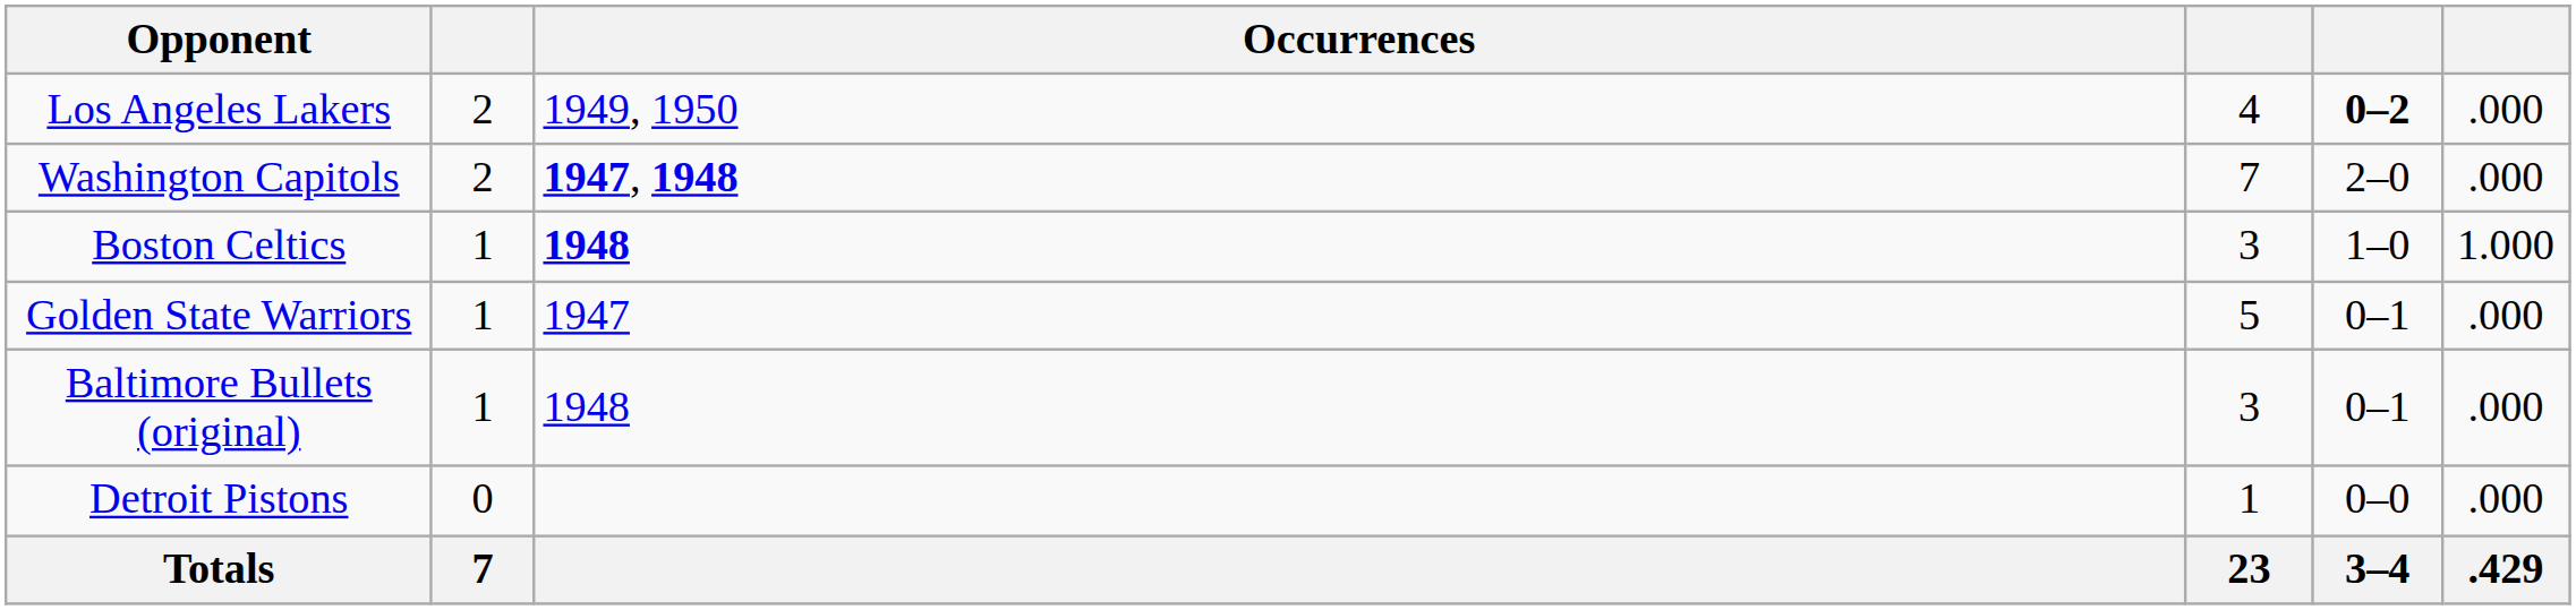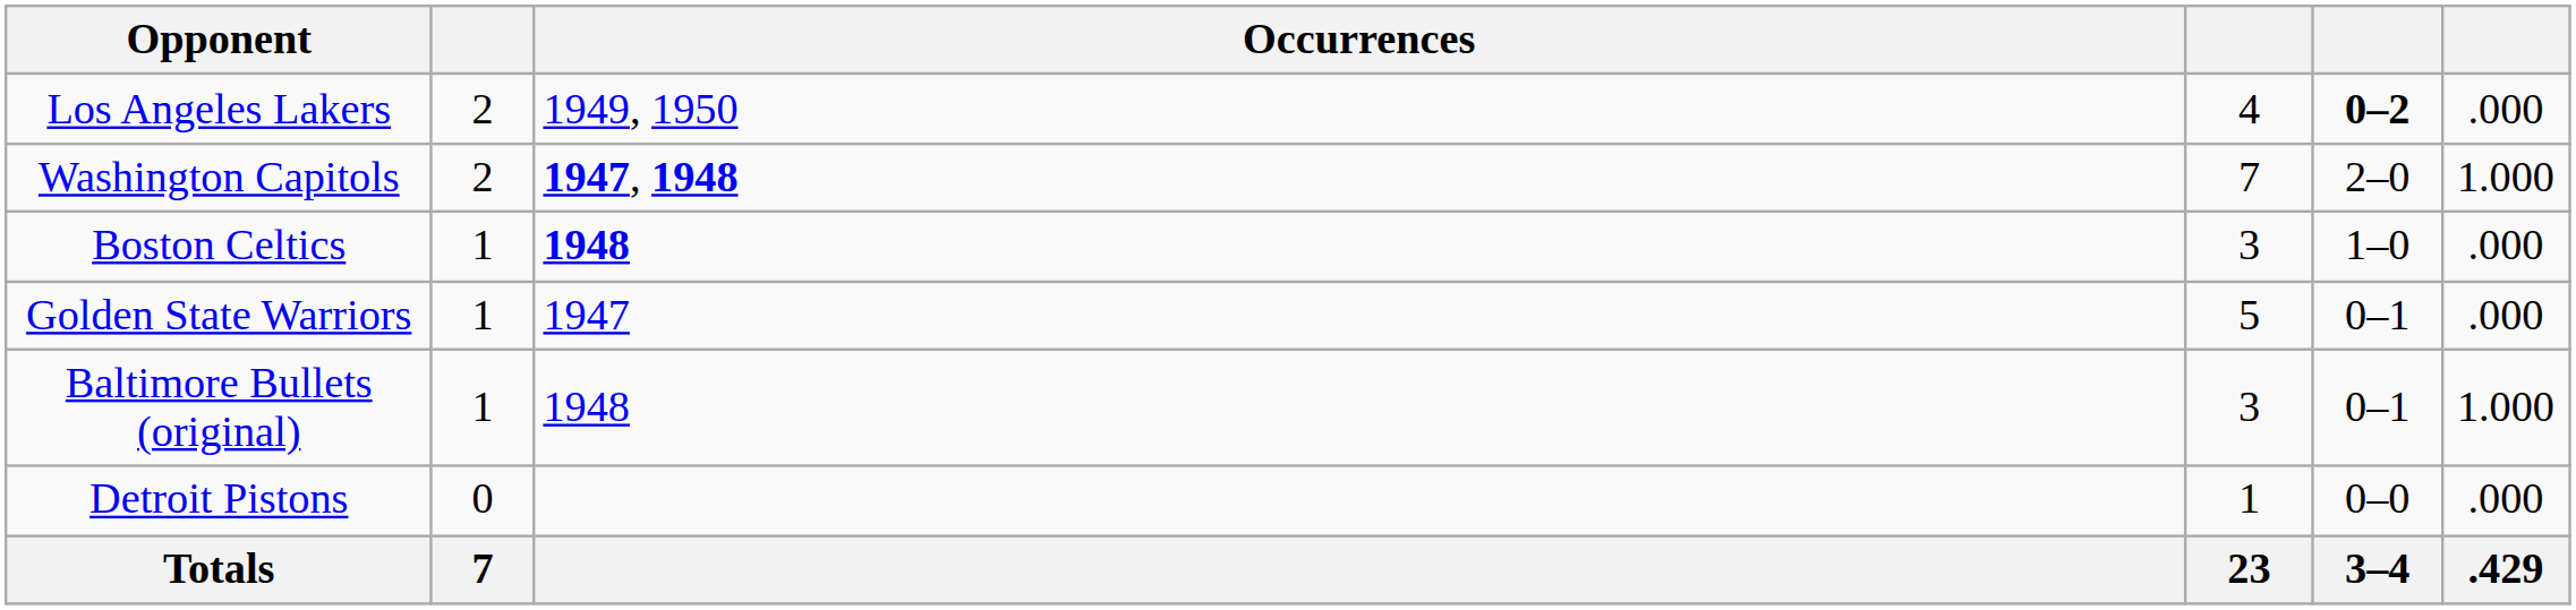Washington Capitols | column 6: .000 -> 1.000
Boston Celtics | column 6: 1.000 -> .000
Baltimore Bullets (original) | column 6: .000 -> 1.000
